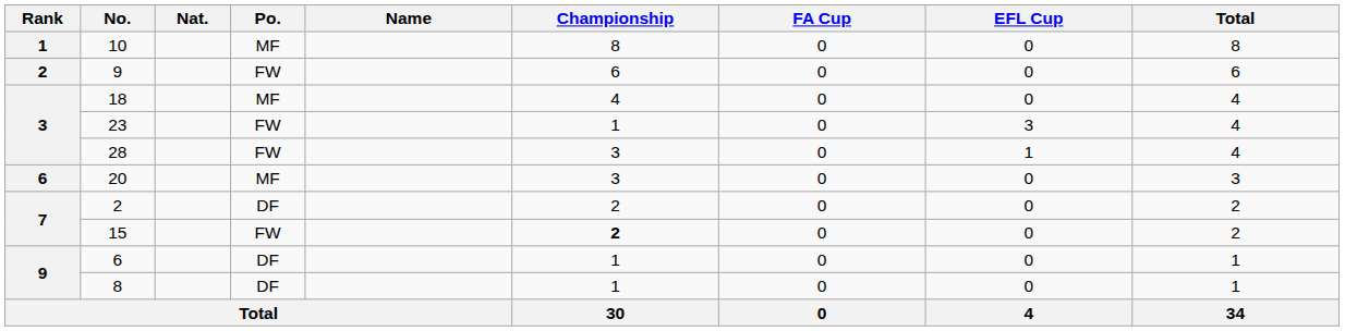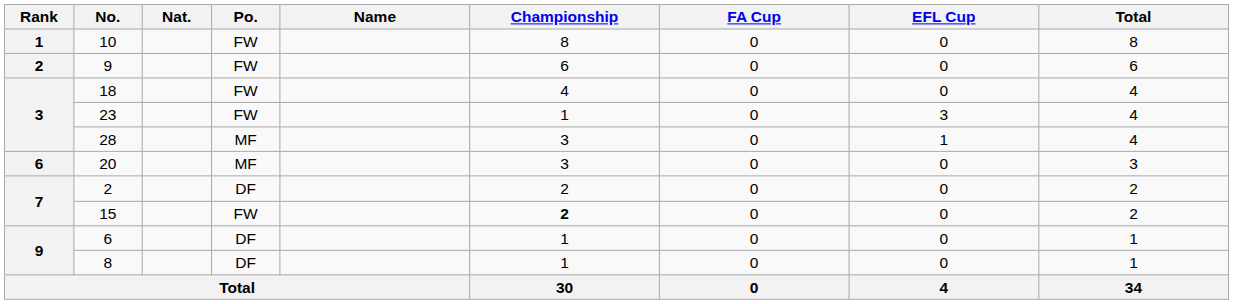10 | Po.: MF -> FW
18 | Po.: MF -> FW
28 | Po.: FW -> MF
